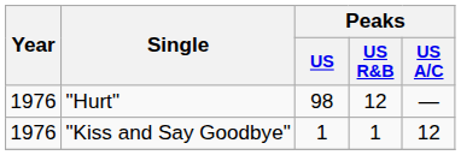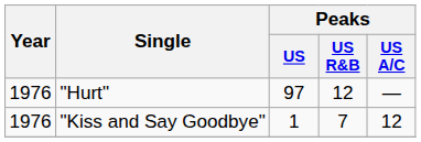"Hurt" | Peaks / US: 98 -> 97
"Kiss and Say Goodbye" | Peaks / US R&B: 1 -> 7
